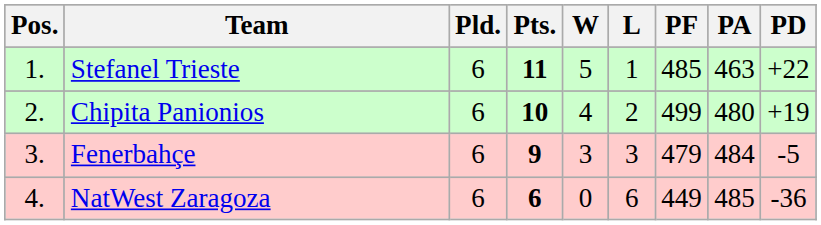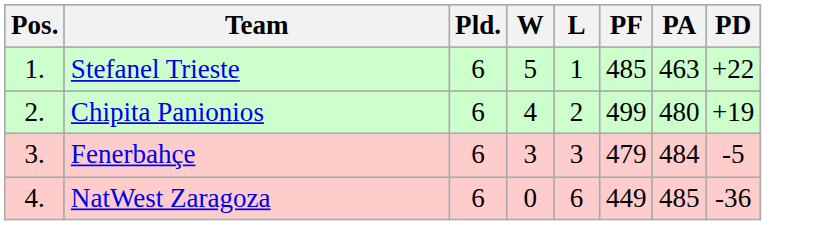- column: Pts. | 11 | 10 | 9 | 6
